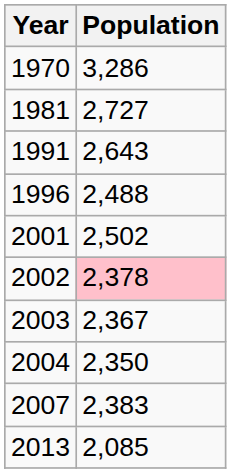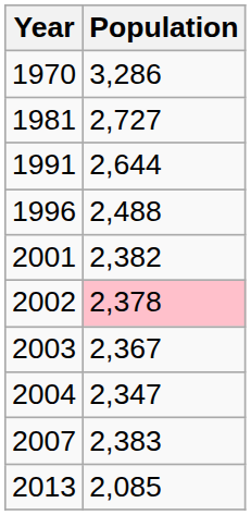1991 | Population: 2,643 -> 2,644
2001 | Population: 2,502 -> 2,382
2004 | Population: 2,350 -> 2,347
